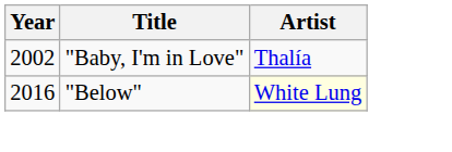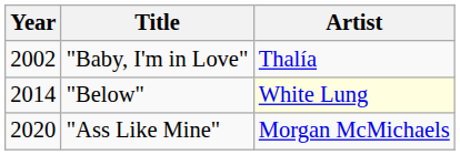"Below" | Year: 2016 -> 2014
+ row: 2020 | "Ass Like Mine" | Morgan McMichaels
